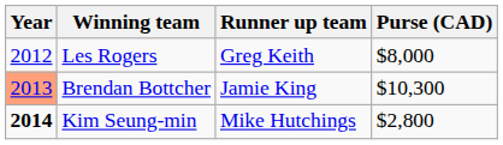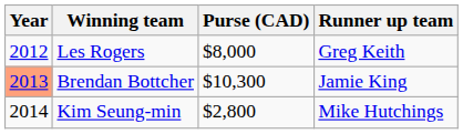columns swapped: Runner up team <-> Purse (CAD)
Kim Seung-min | Year: bold -> normal
